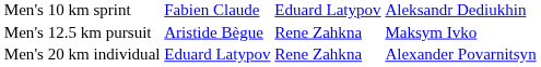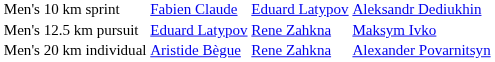Men's 12.5 km pursuit | column 2: Aristide Bègue -> Eduard Latypov
Men's 20 km individual | column 2: Eduard Latypov -> Aristide Bègue
